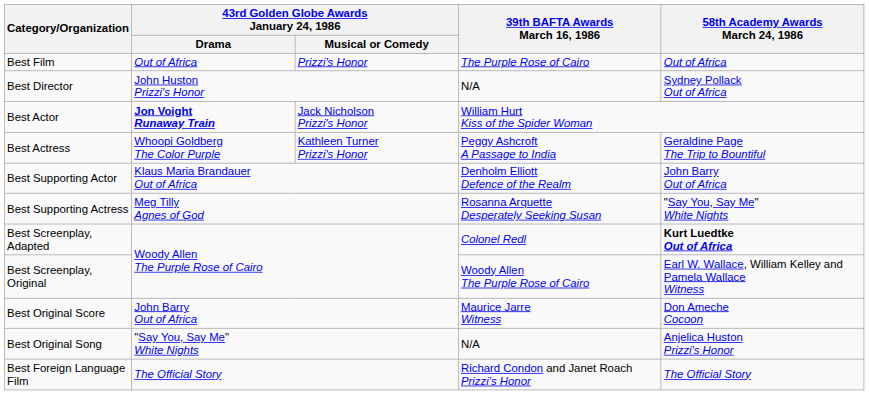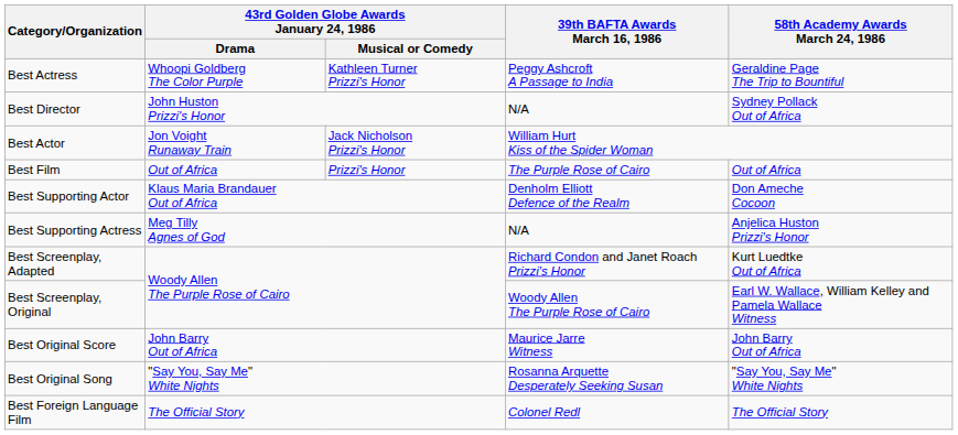rows swapped: Best Film <-> Best Actress
Best Actor | 43rd Golden Globe Awards January 24, 1986 / Drama: bold -> normal
Best Supporting Actor | 58th Academy Awards March 24, 1986: John Barry Out of Africa -> Don Ameche Cocoon
Best Supporting Actress | 39th BAFTA Awards March 16, 1986: Rosanna Arquette Desperately Seeking Susan -> N/A
Best Supporting Actress | 58th Academy Awards March 24, 1986: "Say You, Say Me" White Nights -> Anjelica Huston Prizzi's Honor
Best Screenplay, Adapted | 39th BAFTA Awards March 16, 1986: Colonel Redl -> Richard Condon and Janet Roach Prizzi's Honor
Best Screenplay, Adapted | 58th Academy Awards March 24, 1986: bold -> normal
Best Original Score | 58th Academy Awards March 24, 1986: Don Ameche Cocoon -> John Barry Out of Africa
Best Original Song | 39th BAFTA Awards March 16, 1986: N/A -> Rosanna Arquette Desperately Seeking Susan
Best Original Song | 58th Academy Awards March 24, 1986: Anjelica Huston Prizzi's Honor -> "Say You, Say Me" White Nights
Best Foreign Language Film | 39th BAFTA Awards March 16, 1986: Richard Condon and Janet Roach Prizzi's Honor -> Colonel Redl
